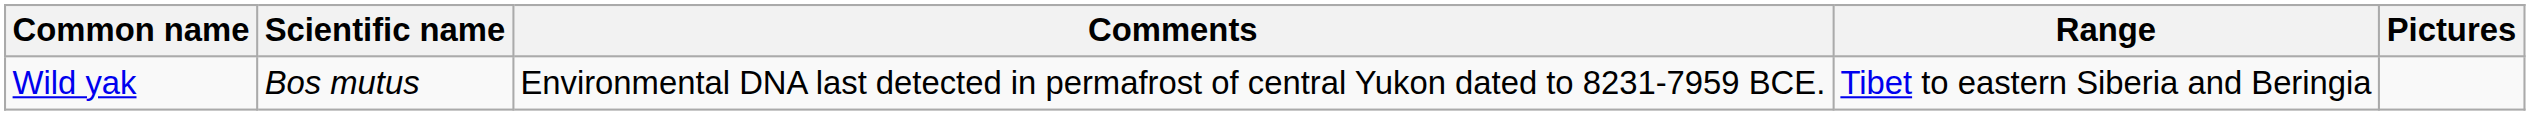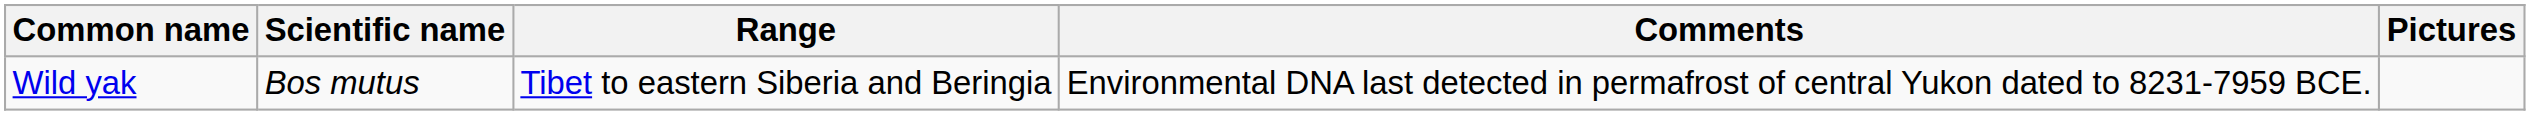columns swapped: Range <-> Comments
